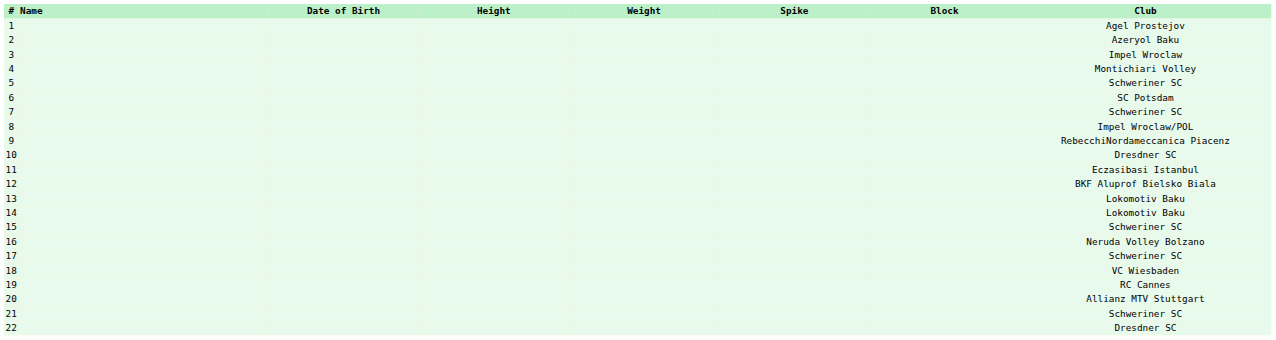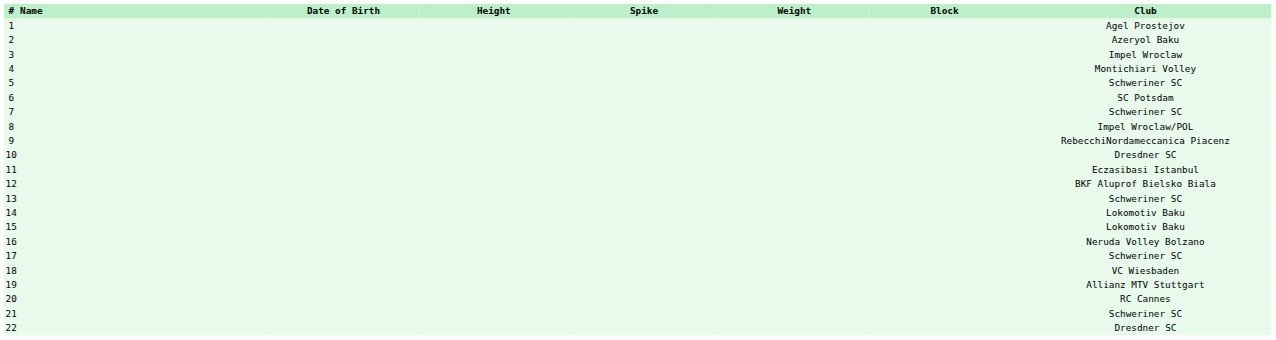columns swapped: Weight <-> Spike
13 | Club: Lokomotiv Baku -> Schweriner SC
15 | Club: Schweriner SC -> Lokomotiv Baku
19 | Club: RC Cannes -> Allianz MTV Stuttgart
20 | Club: Allianz MTV Stuttgart -> RC Cannes
